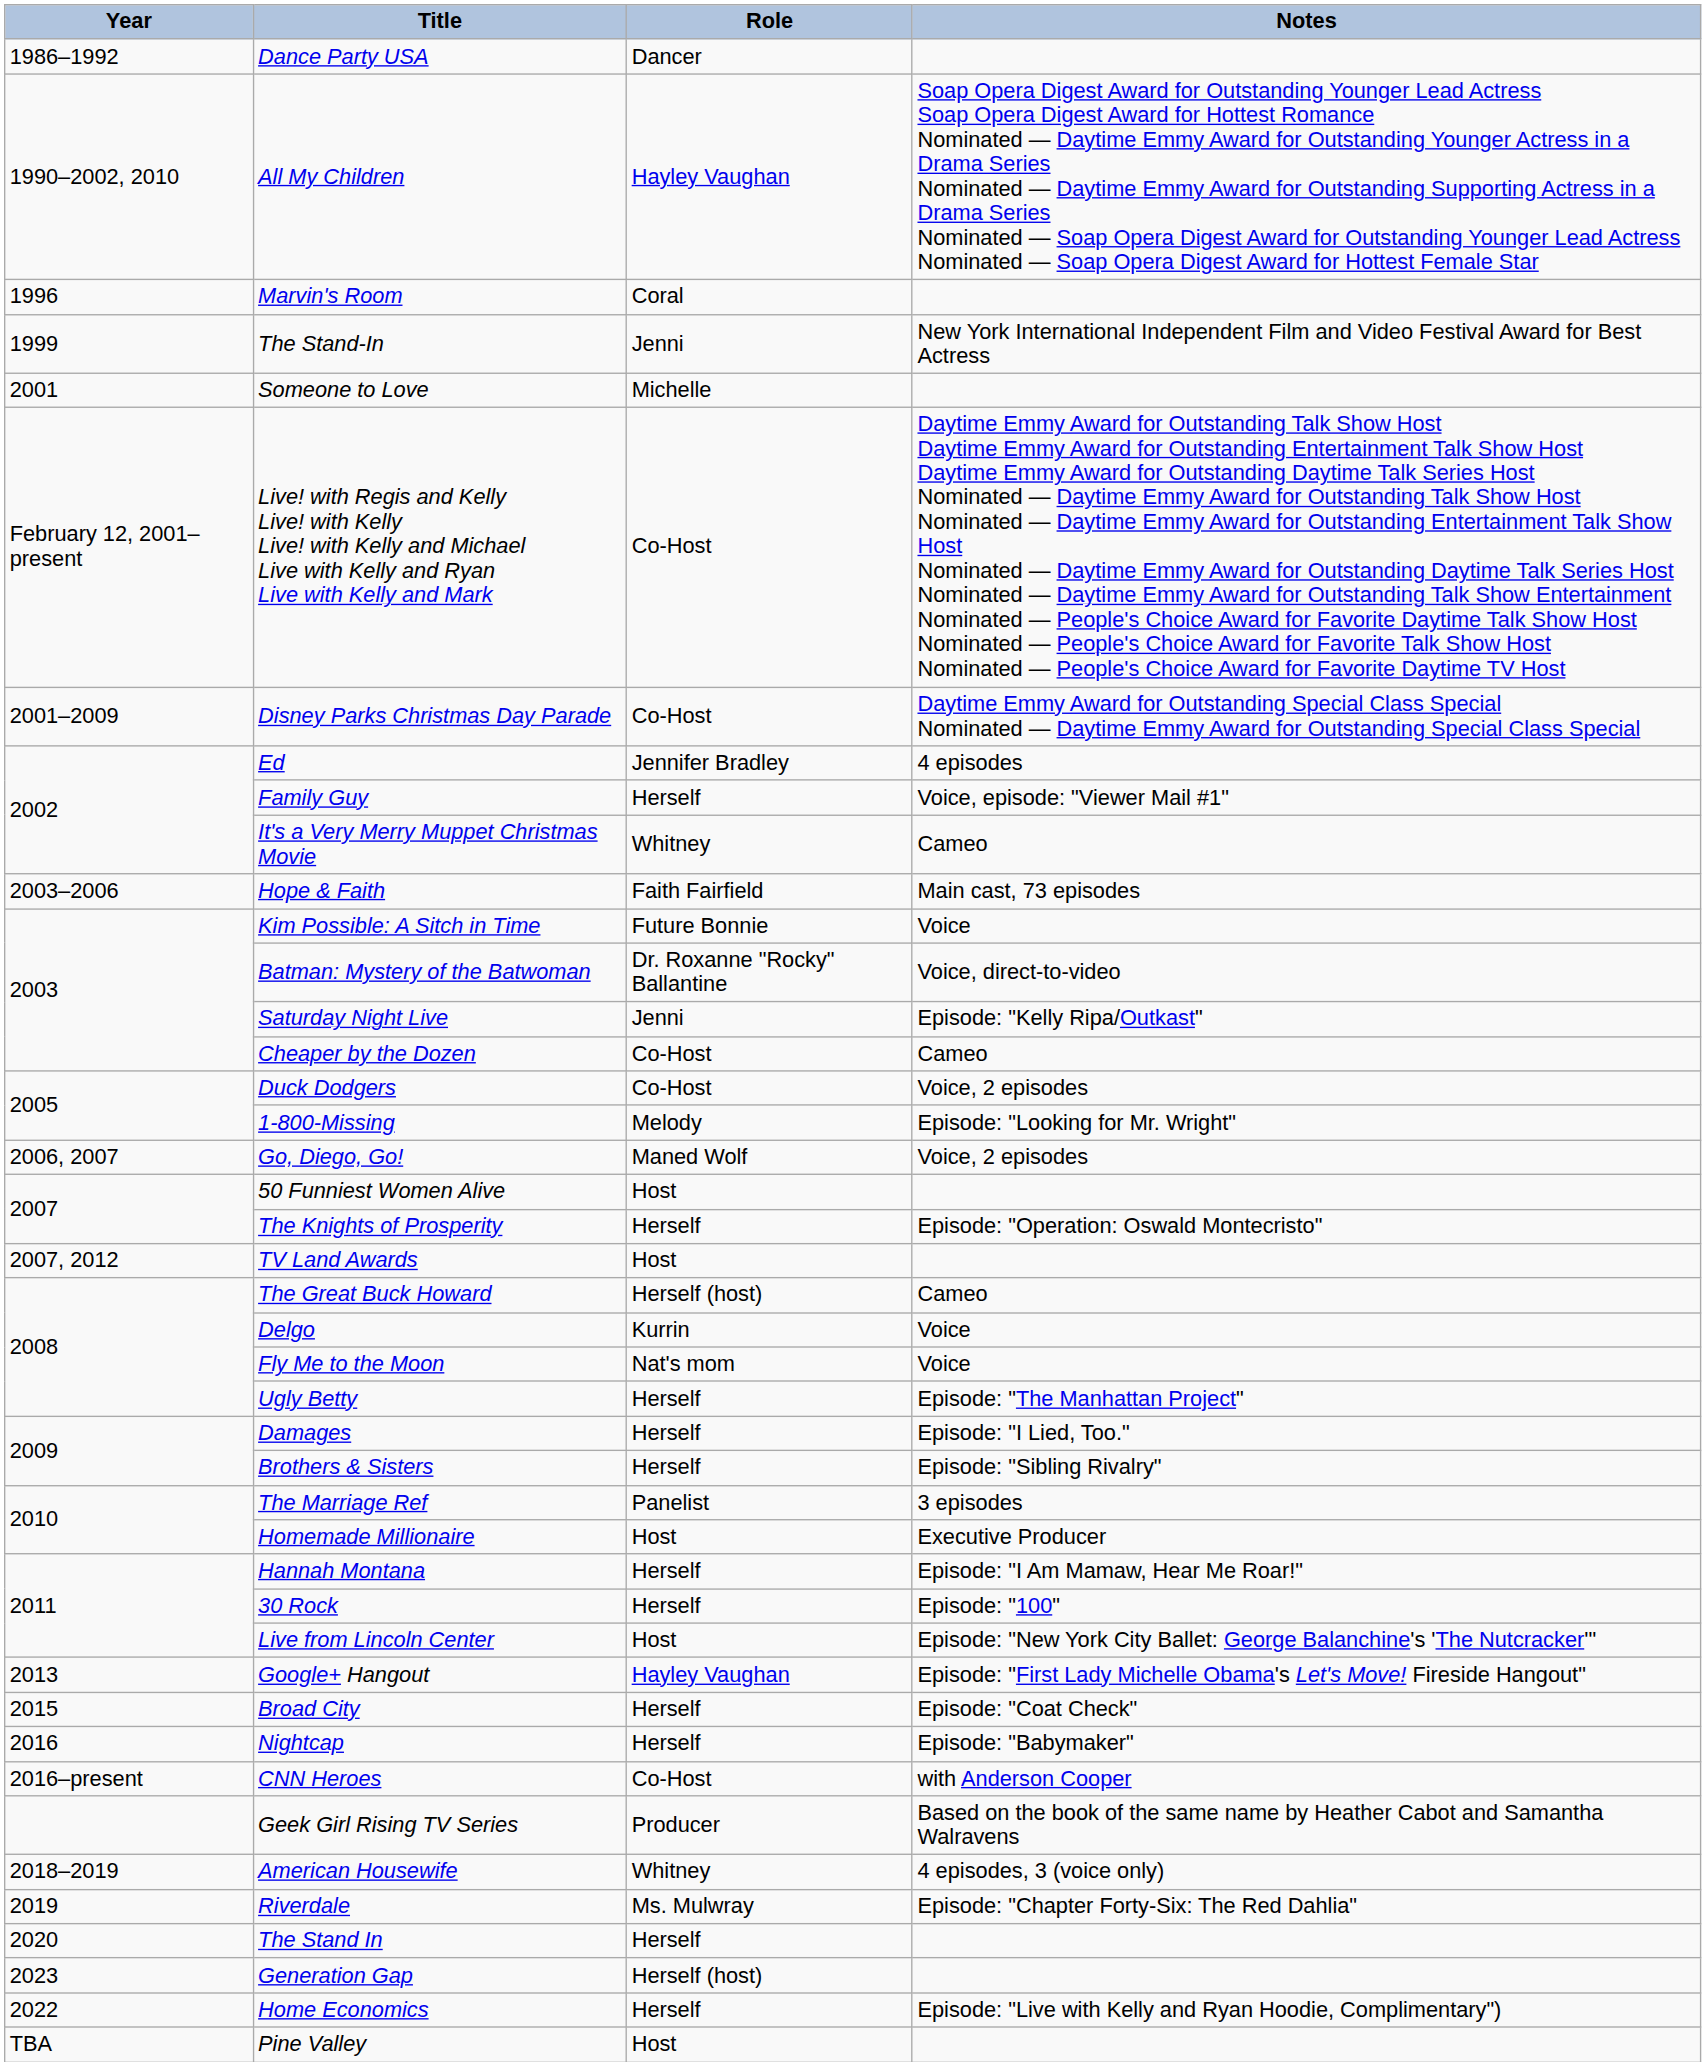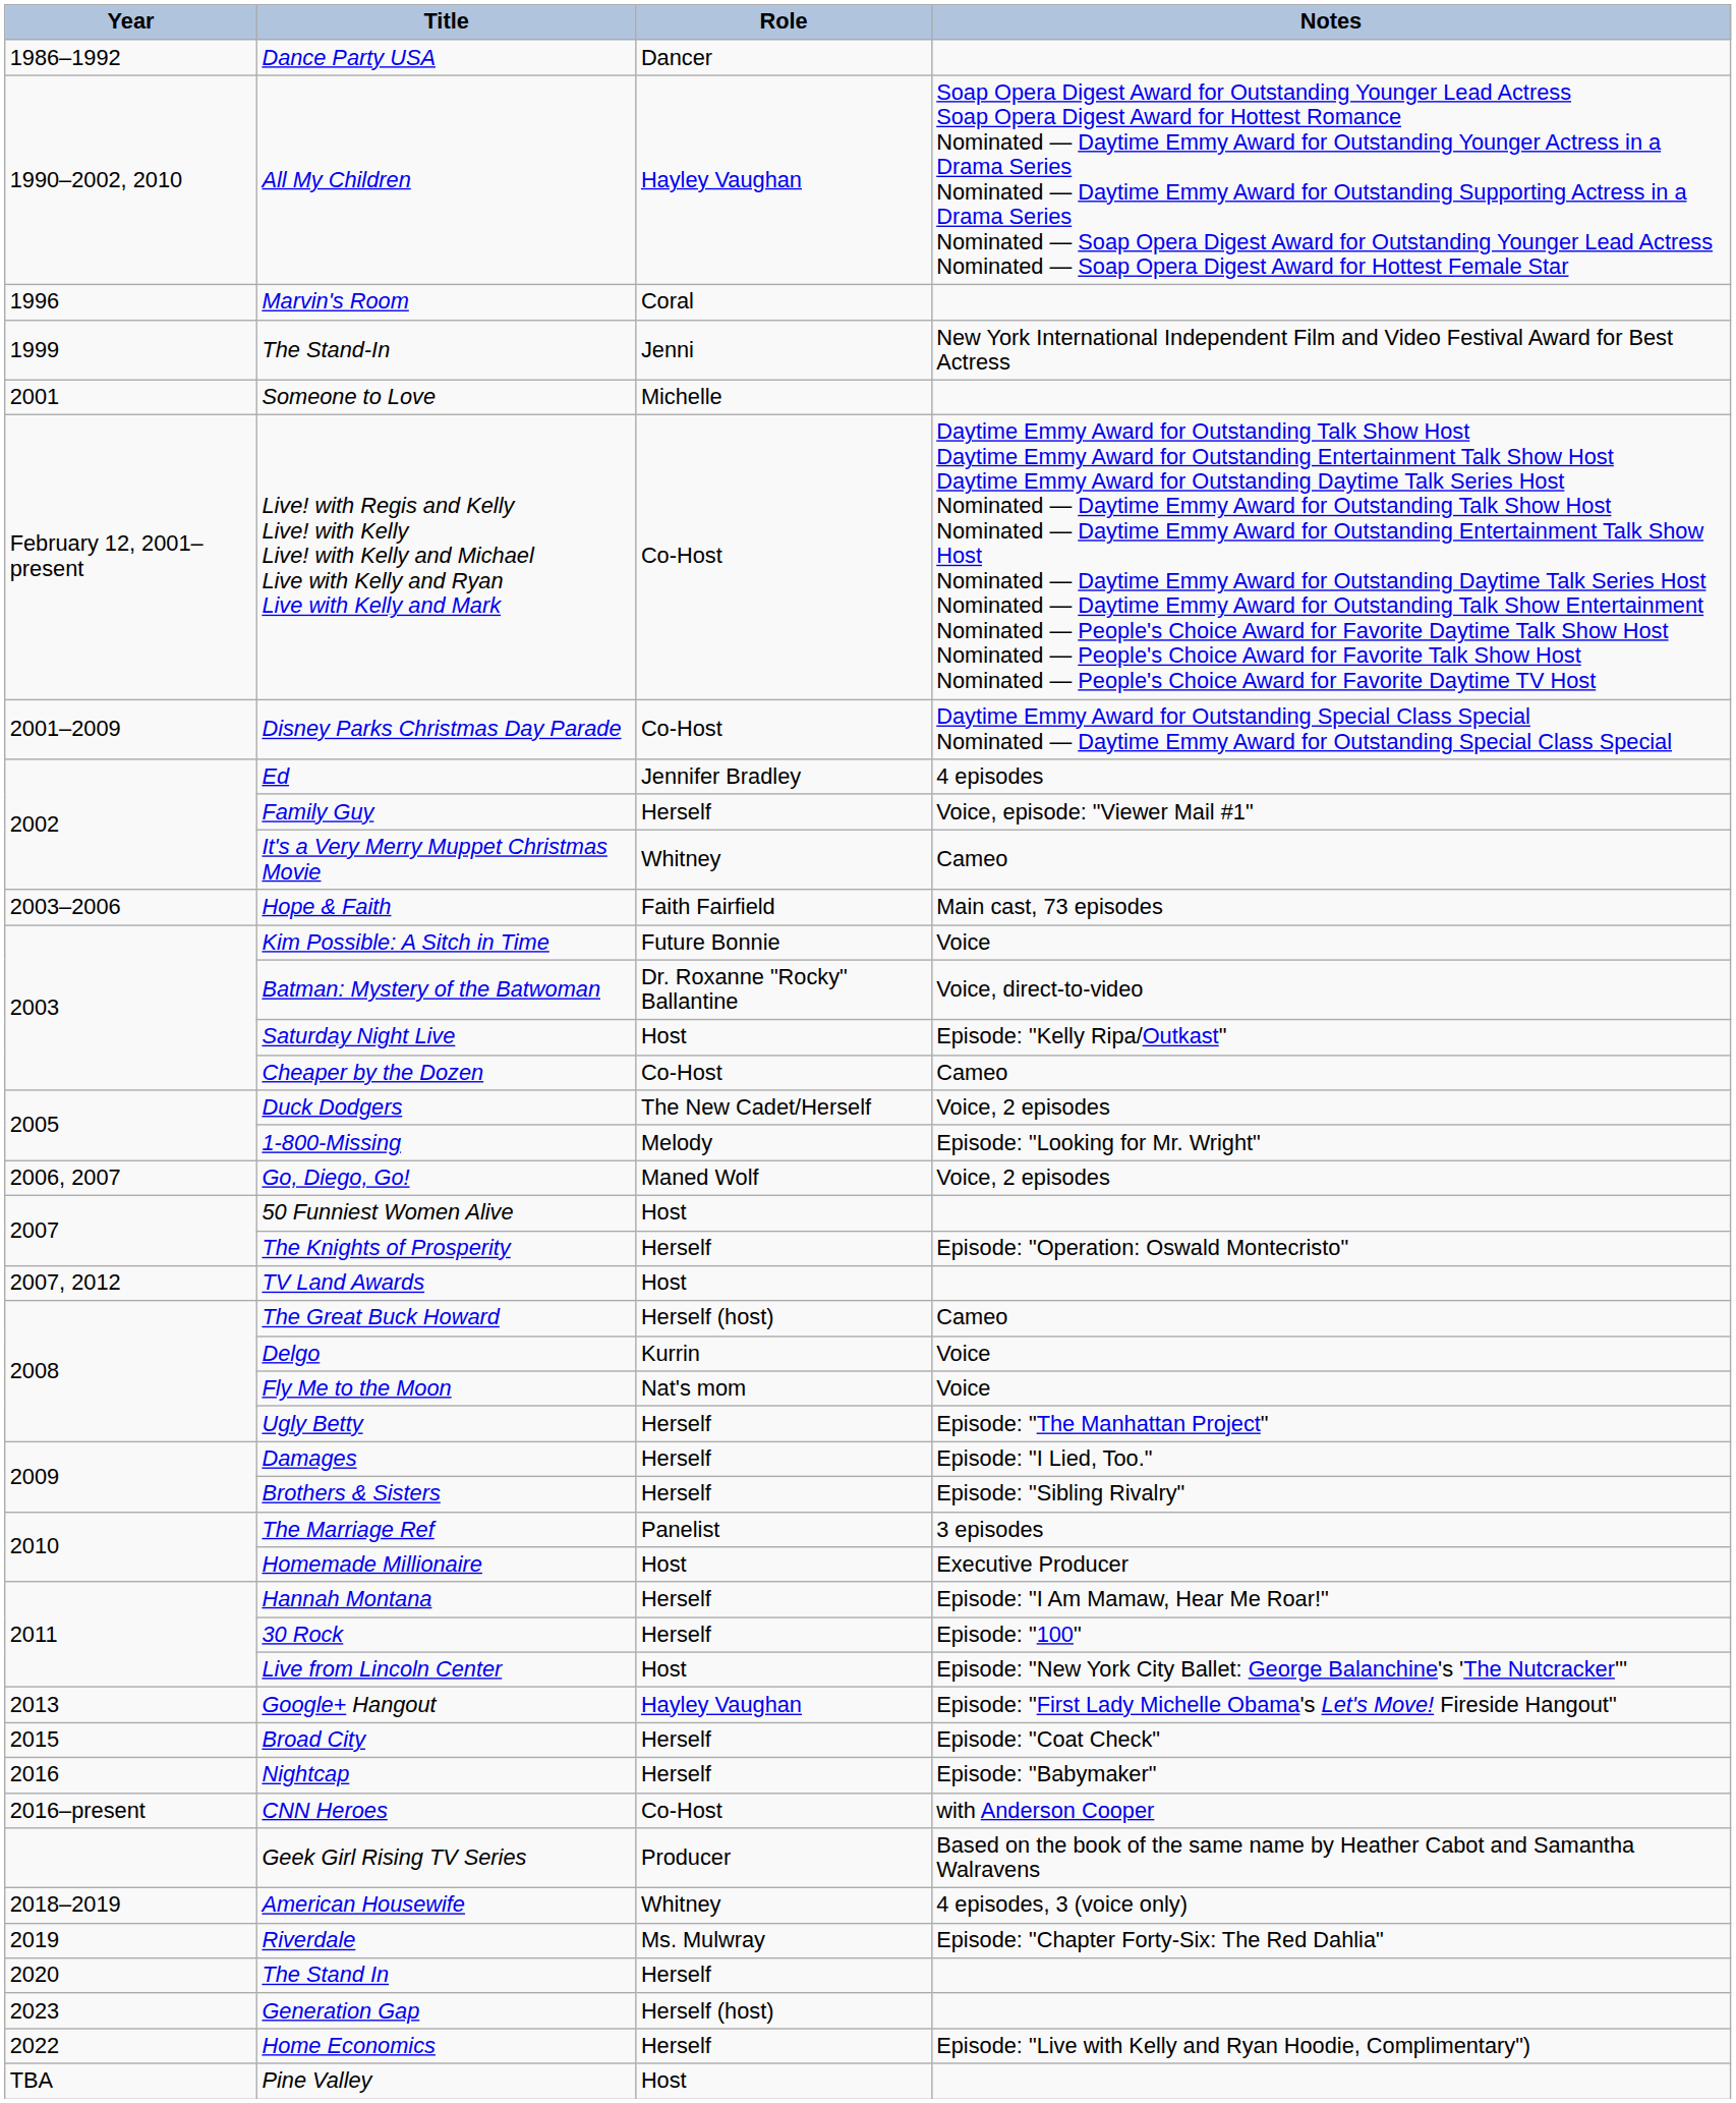Saturday Night Live | Role: Jenni -> Host
Duck Dodgers | Role: Co-Host -> The New Cadet/Herself
